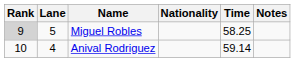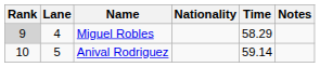Miguel Robles | Lane: 5 -> 4
Miguel Robles | Time: 58.25 -> 58.29
Anival Rodriguez | Lane: 4 -> 5
